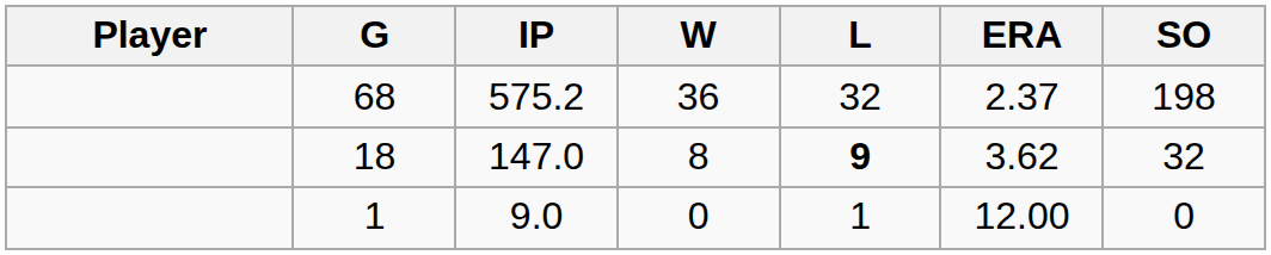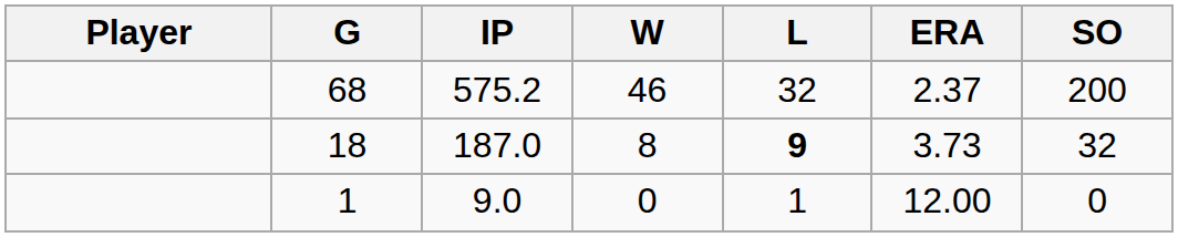68 | W: 36 -> 46
68 | SO: 198 -> 200
18 | IP: 147.0 -> 187.0
18 | ERA: 3.62 -> 3.73
